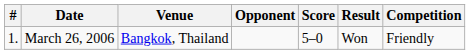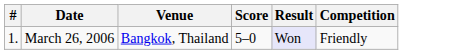- column: Opponent
March 26, 2006 | Result: no background -> lavender background
